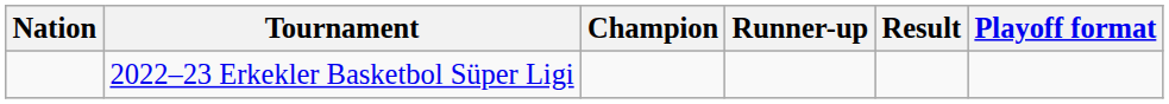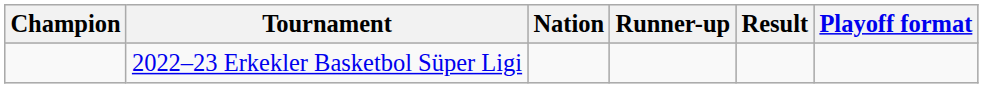columns swapped: Nation <-> Champion
